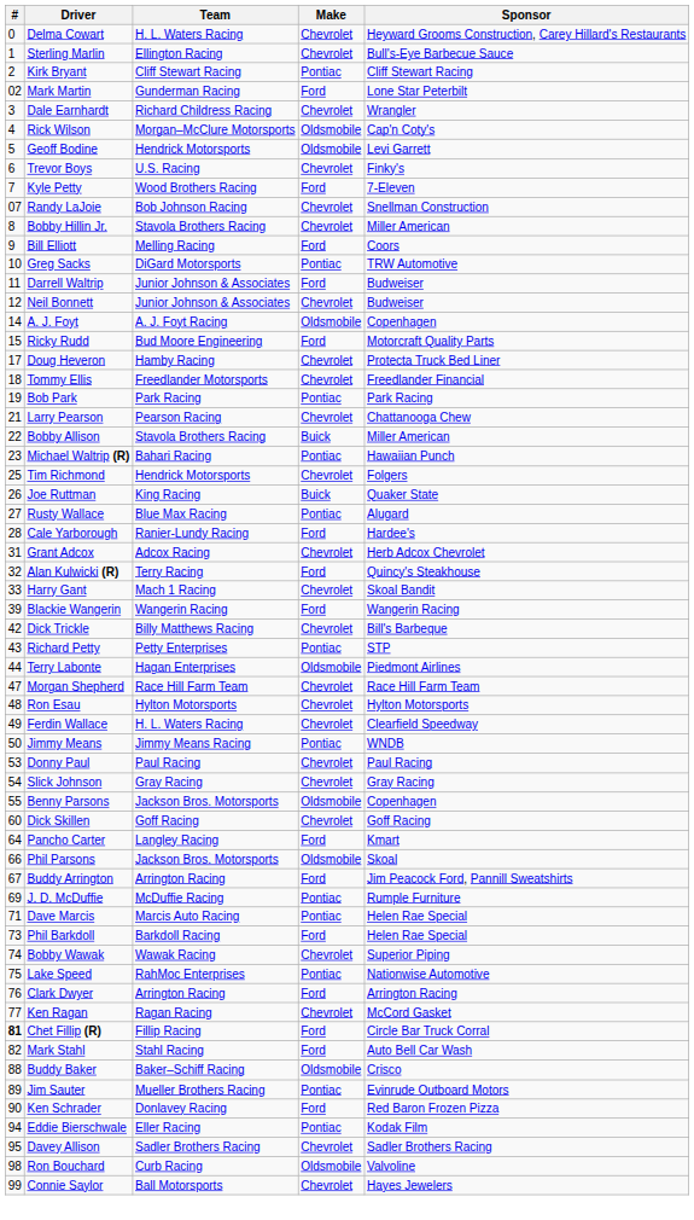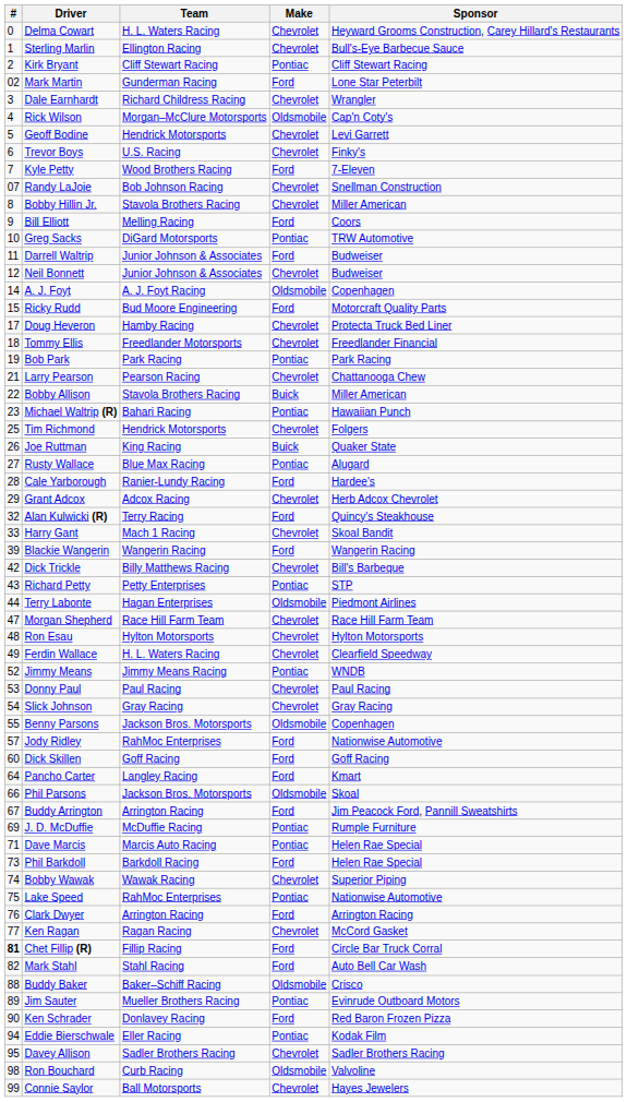Geoff Bodine | Make: Oldsmobile -> Chevrolet
Grant Adcox | #: 31 -> 29
Jimmy Means | #: 50 -> 52
+ row: 57 | Jody Ridley | RahMoc Enterprises | Ford | Nationwise Automotive
Dick Skillen | Make: Chevrolet -> Ford
